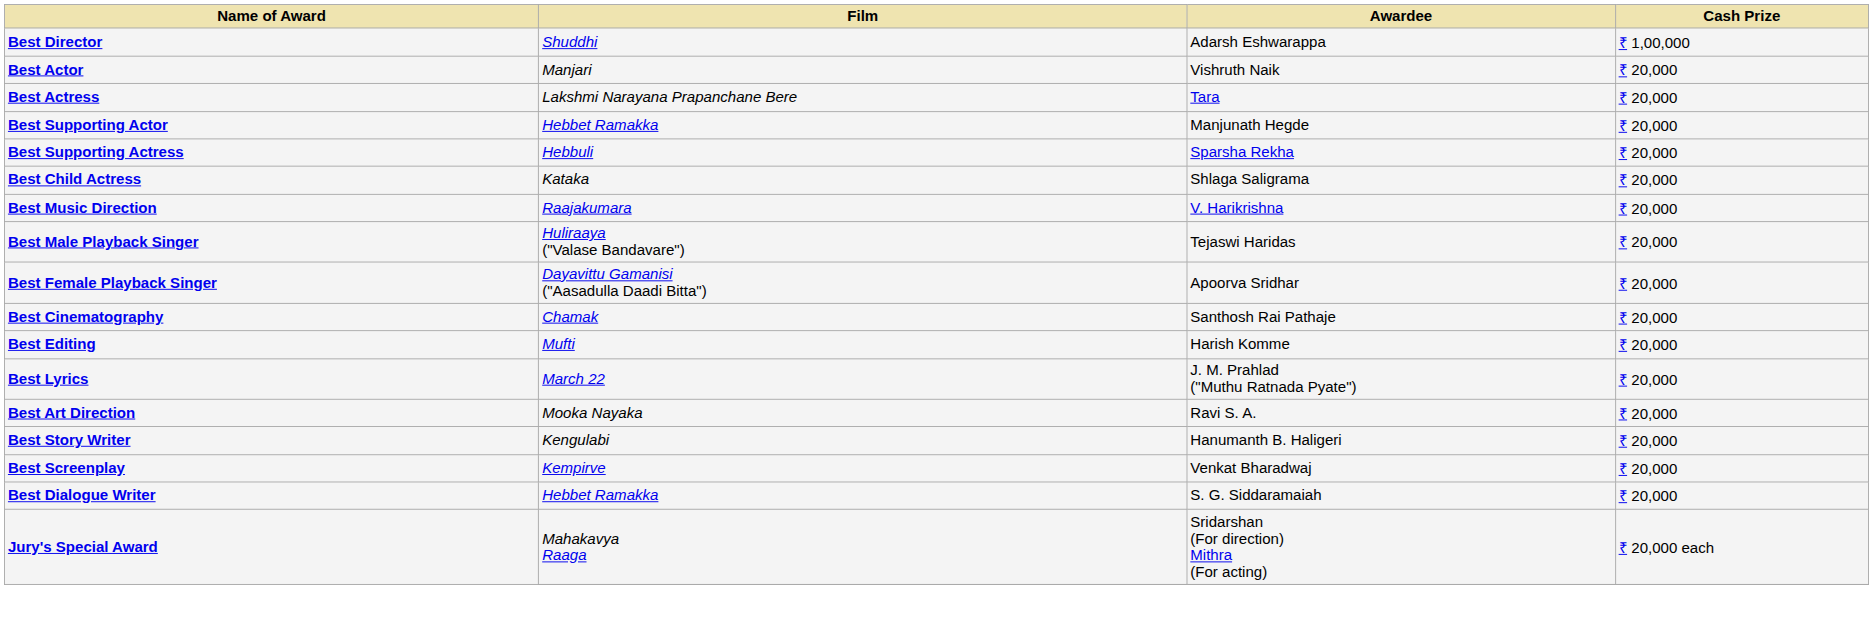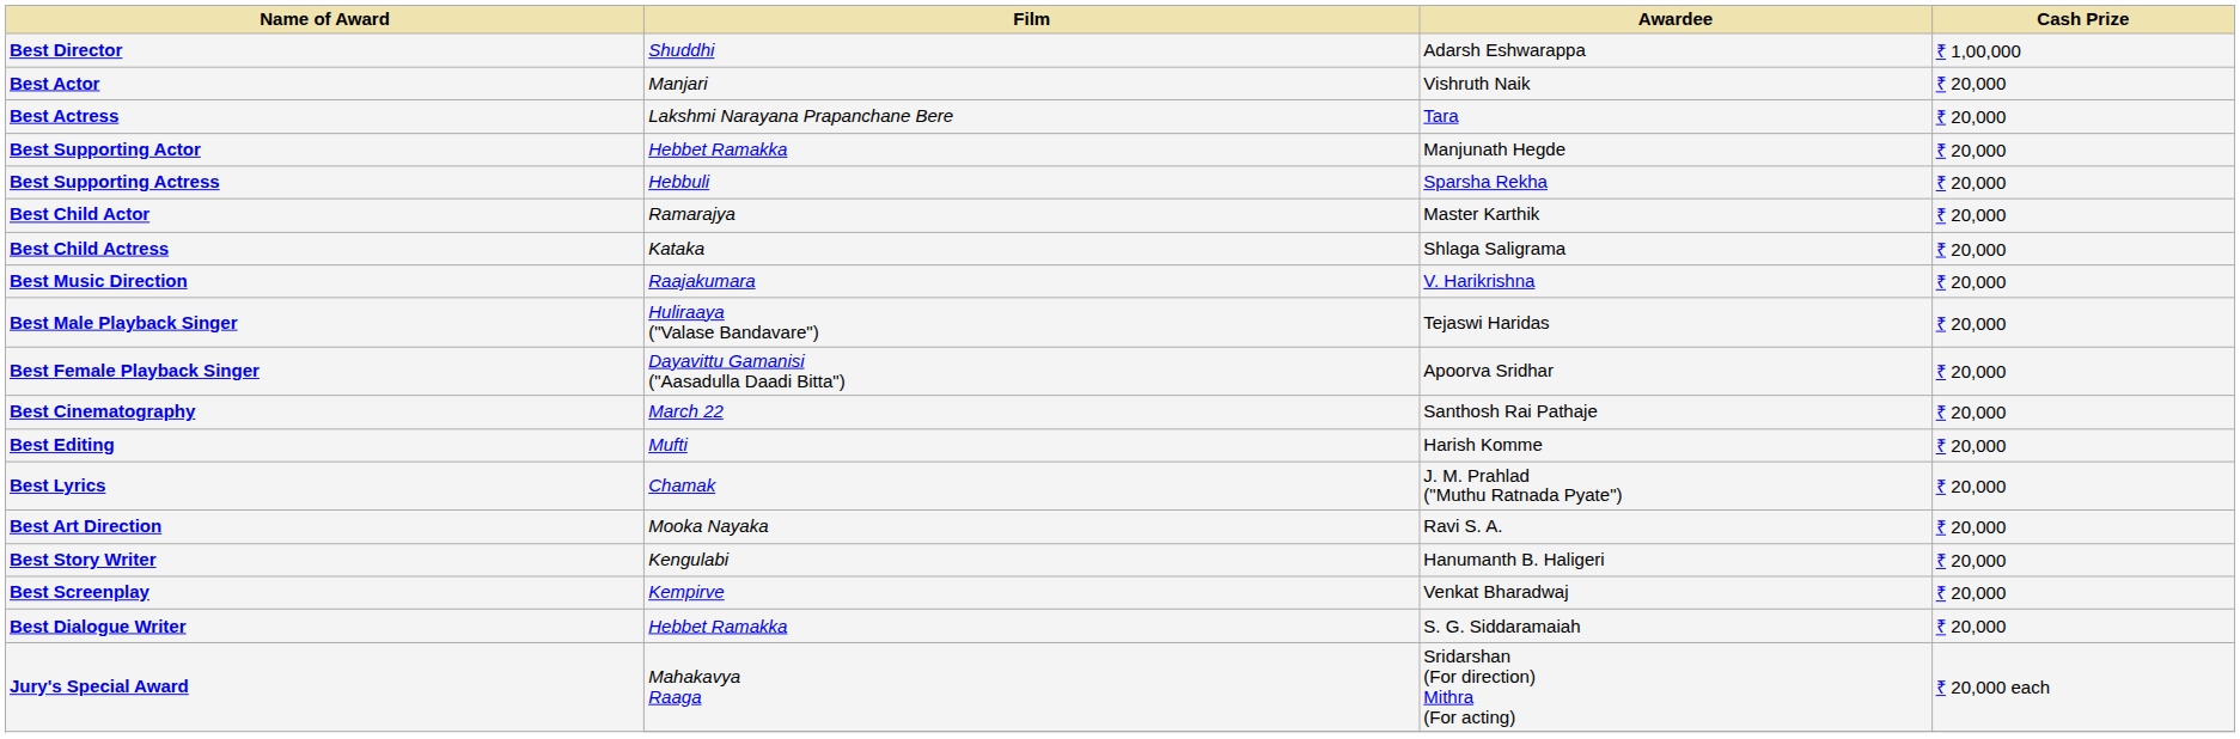+ row: Best Child Actor | Ramarajya | Master Karthik | ₹ 20,000
Best Cinematography | Film: Chamak -> March 22
Best Lyrics | Film: March 22 -> Chamak
